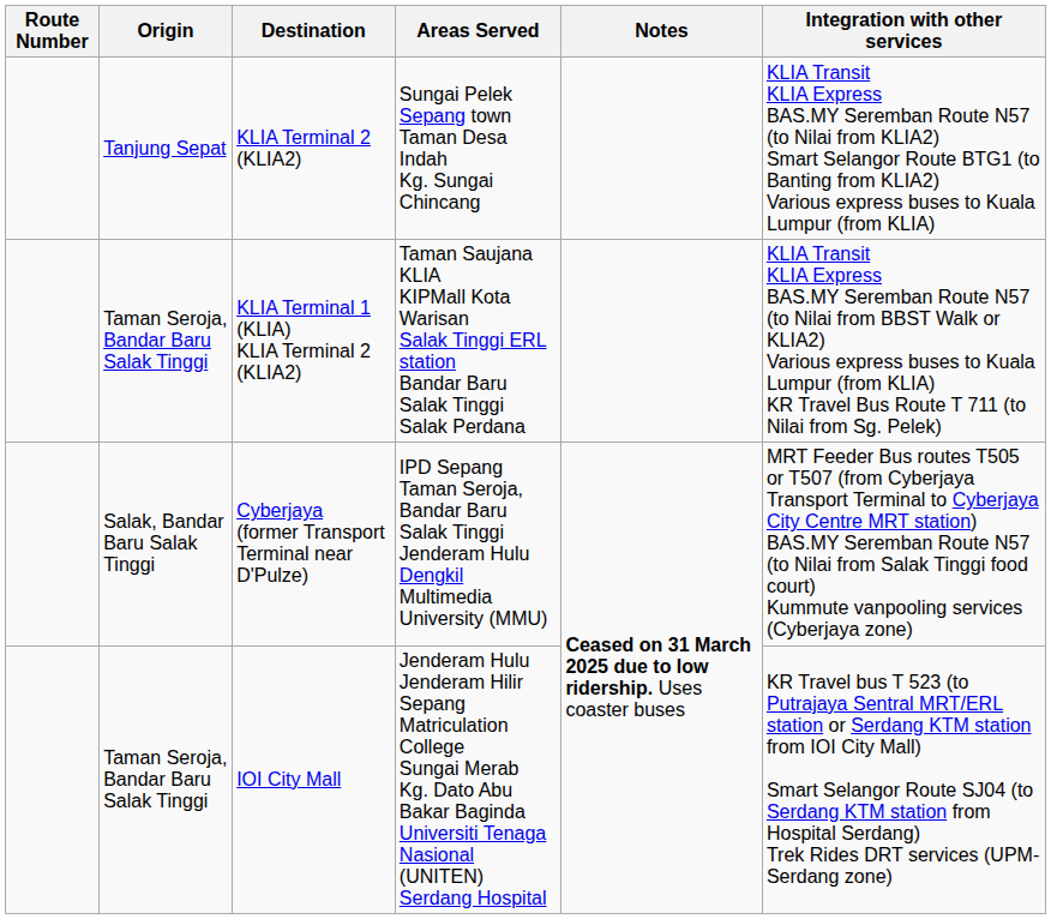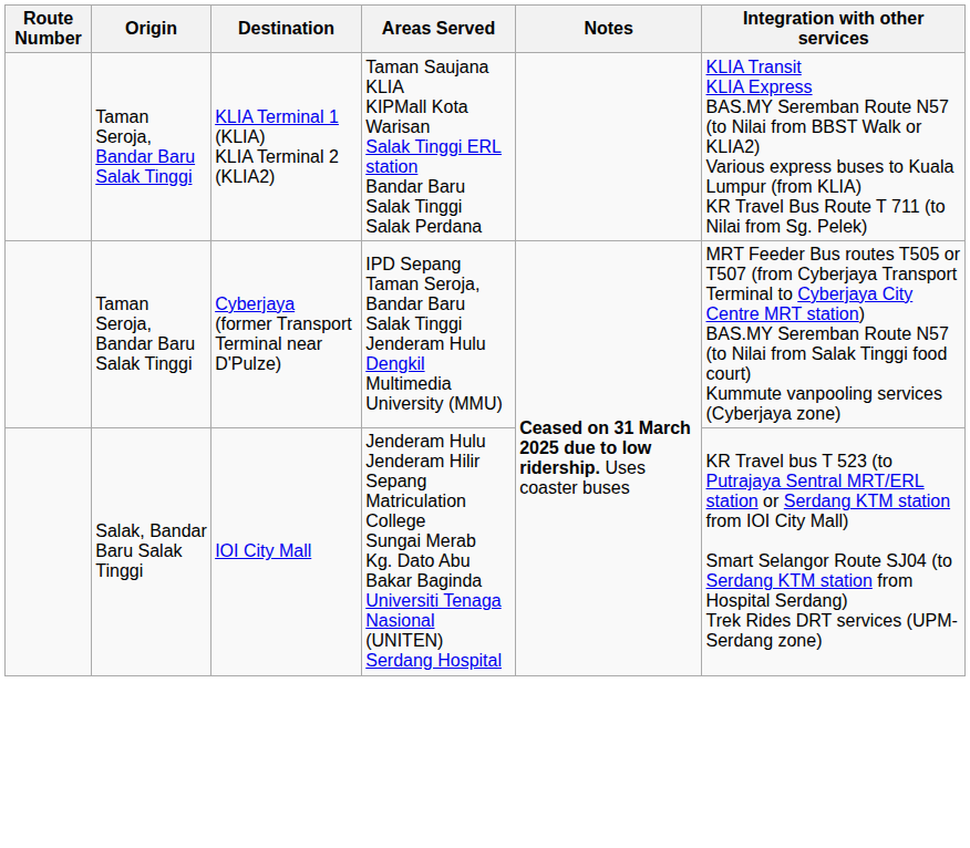- row: Tanjung Sepat | KLIA Terminal 2 (KLIA2) | Sungai Pelek Sepang town Taman Desa Indah Kg. Sungai Chincang | KLIA Transit KLIA Express BAS.MY Seremban Route N57 (to Nilai from KLIA2) Smart Selangor Route BTG1 (to Banting from KLIA2) Various express buses to Kuala Lumpur (from KLIA)
Cyberjaya (former Transport Terminal near D'Pulze) | Origin: Salak, Bandar Baru Salak Tinggi -> Taman Seroja, Bandar Baru Salak Tinggi
IOI City Mall | Origin: Taman Seroja, Bandar Baru Salak Tinggi -> Salak, Bandar Baru Salak Tinggi
